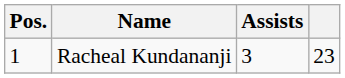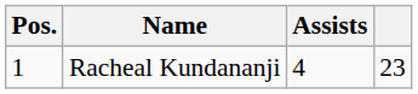Racheal Kundananji | Assists: 3 -> 4
